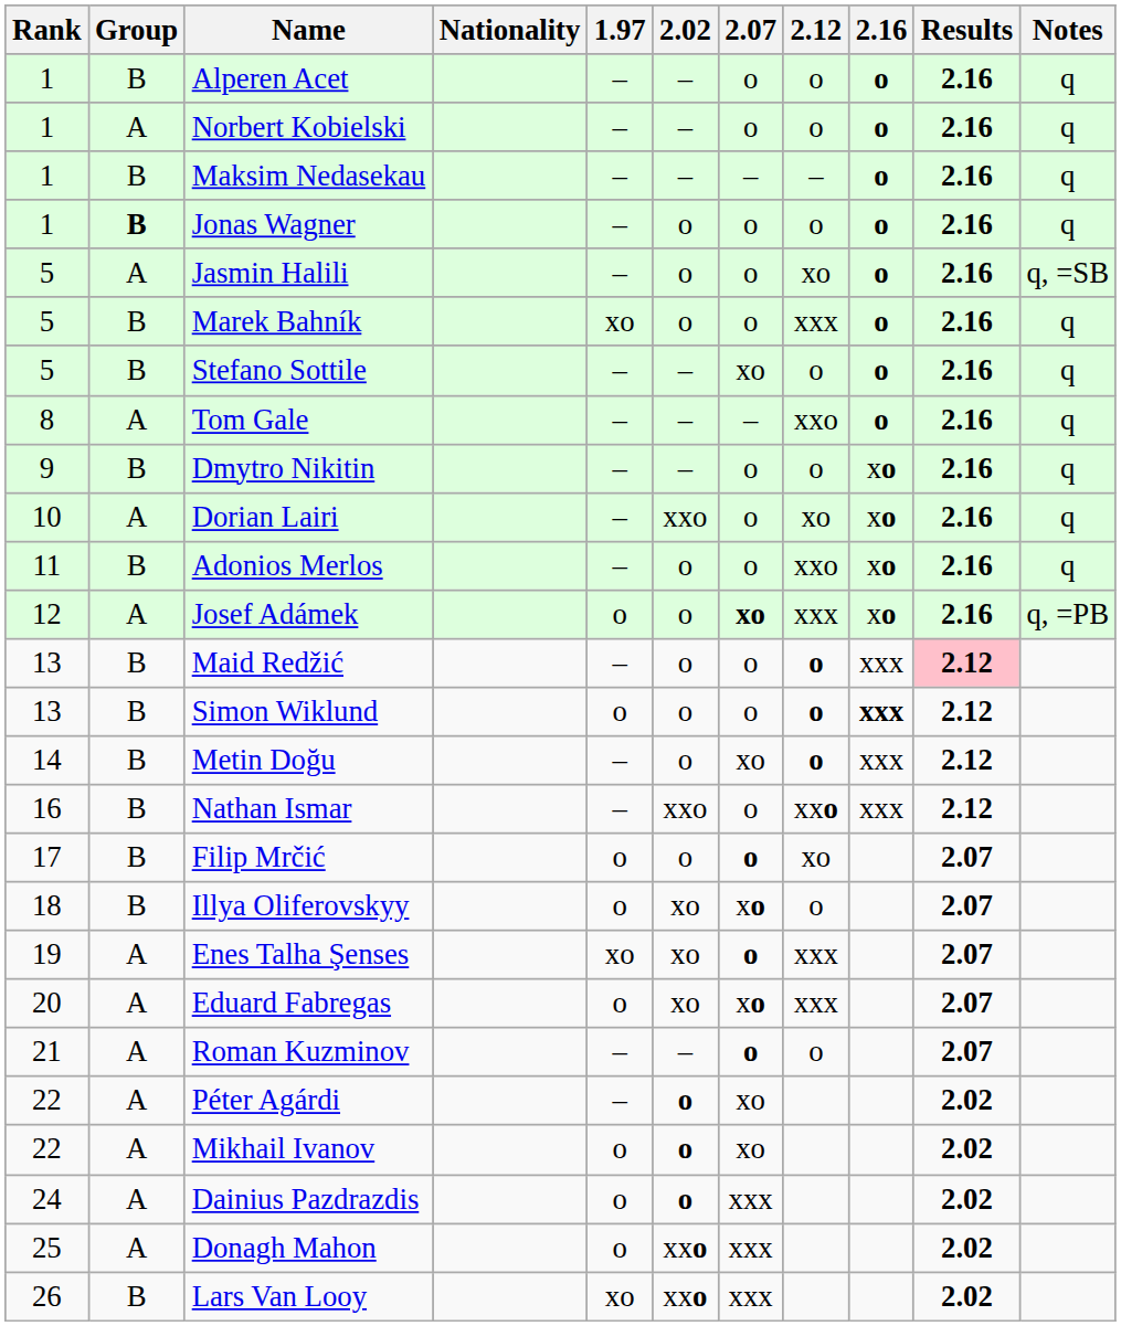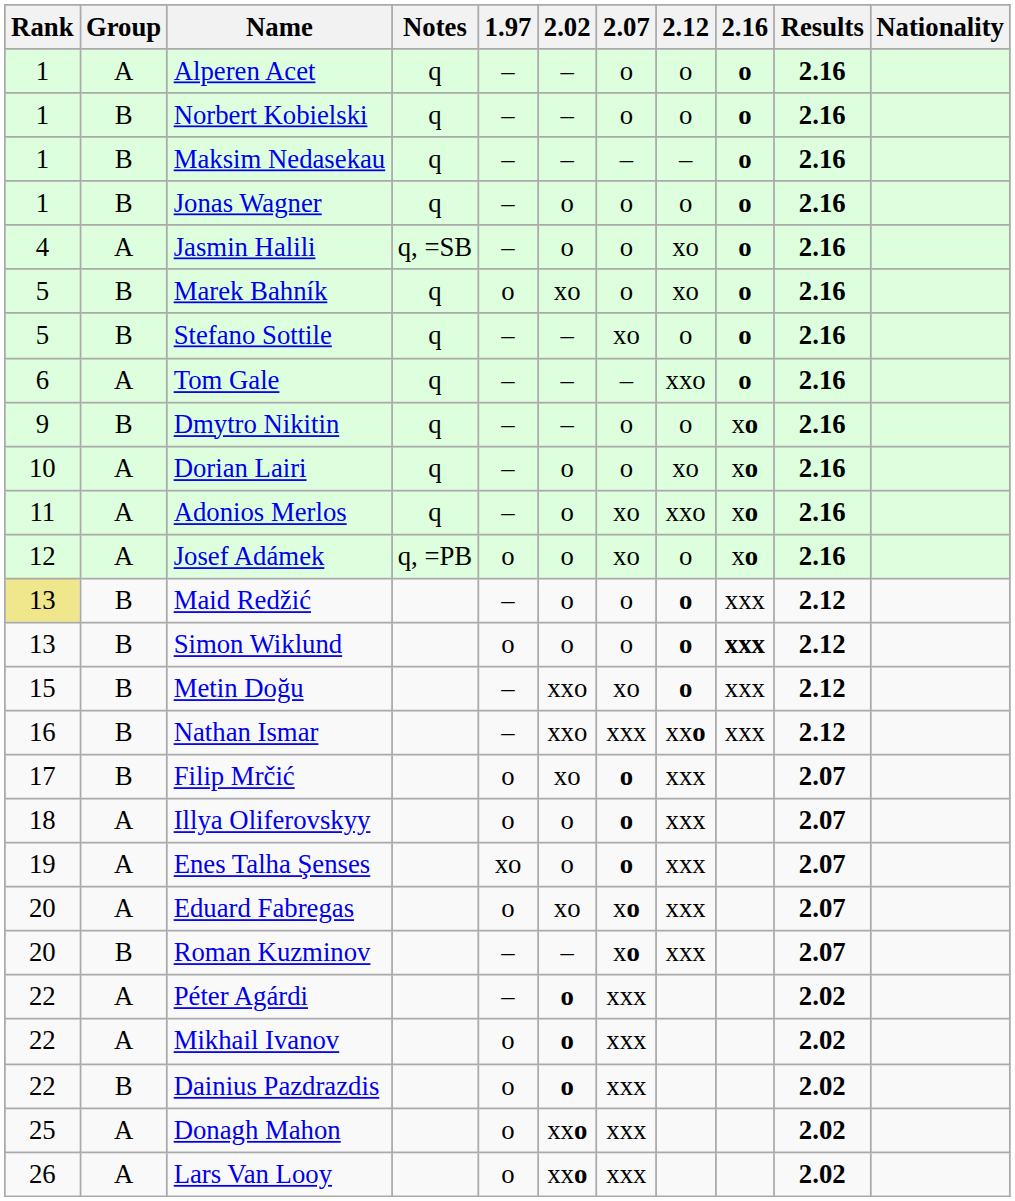columns swapped: Nationality <-> Notes
Alperen Acet | Group: B -> A
Norbert Kobielski | Group: A -> B
Jonas Wagner | Group: bold -> normal
Jasmin Halili | Rank: 5 -> 4
Marek Bahník | 1.97: xo -> o
Marek Bahník | 2.02: o -> xo
Marek Bahník | 2.12: xxx -> xo
Tom Gale | Rank: 8 -> 6
Dorian Lairi | 2.02: xxo -> o
Adonios Merlos | Group: B -> A
Adonios Merlos | 2.07: o -> xo
Josef Adámek | 2.07: bold -> normal
Josef Adámek | 2.12: xxx -> o
Maid Redžić | Rank: no background -> khaki background
Maid Redžić | Results: pink background -> no background
Metin Doğu | Rank: 14 -> 15
Metin Doğu | 2.02: o -> xxo
Nathan Ismar | 2.07: o -> xxx
Filip Mrčić | 2.02: o -> xo
Filip Mrčić | 2.12: xo -> xxx
Illya Oliferovskyy | Group: B -> A
Illya Oliferovskyy | 2.02: xo -> o
Illya Oliferovskyy | 2.07: xo -> o
Illya Oliferovskyy | 2.12: o -> xxx
Enes Talha Şenses | 2.02: xo -> o
Roman Kuzminov | Rank: 21 -> 20
Roman Kuzminov | Group: A -> B
Roman Kuzminov | 2.07: o -> xo
Roman Kuzminov | 2.12: o -> xxx
Péter Agárdi | 2.07: xo -> xxx
Mikhail Ivanov | 2.07: xo -> xxx
Dainius Pazdrazdis | Rank: 24 -> 22
Dainius Pazdrazdis | Group: A -> B
Lars Van Looy | Group: B -> A
Lars Van Looy | 1.97: xo -> o
